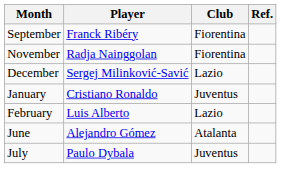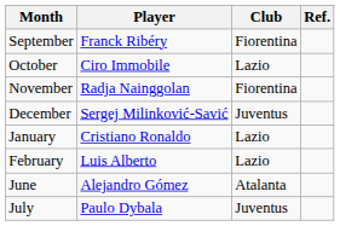+ row: October | Ciro Immobile | Lazio
December | Club: Lazio -> Juventus
January | Club: Juventus -> Lazio
